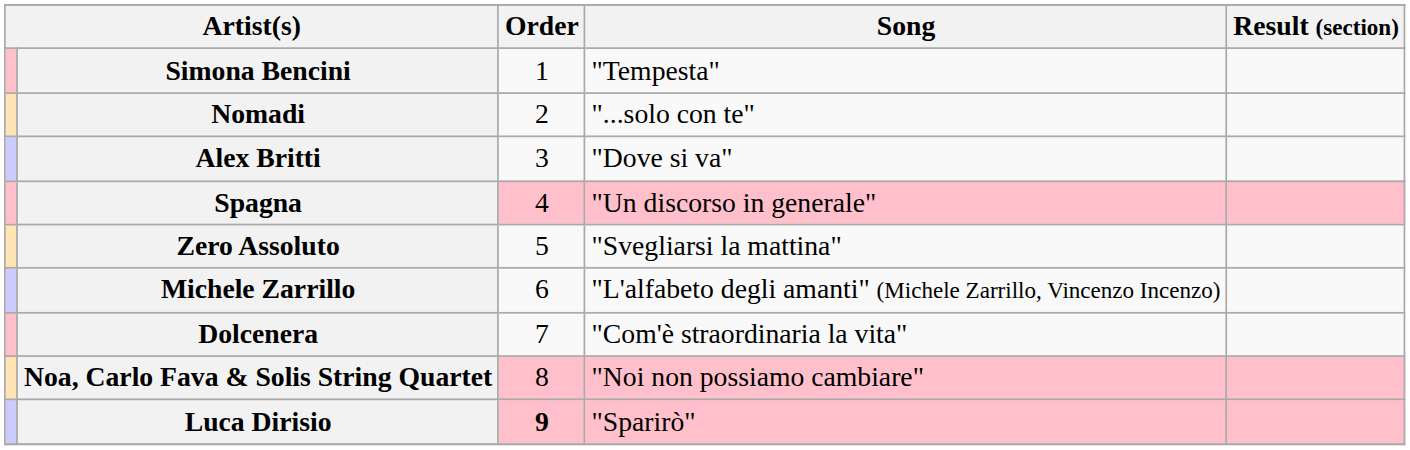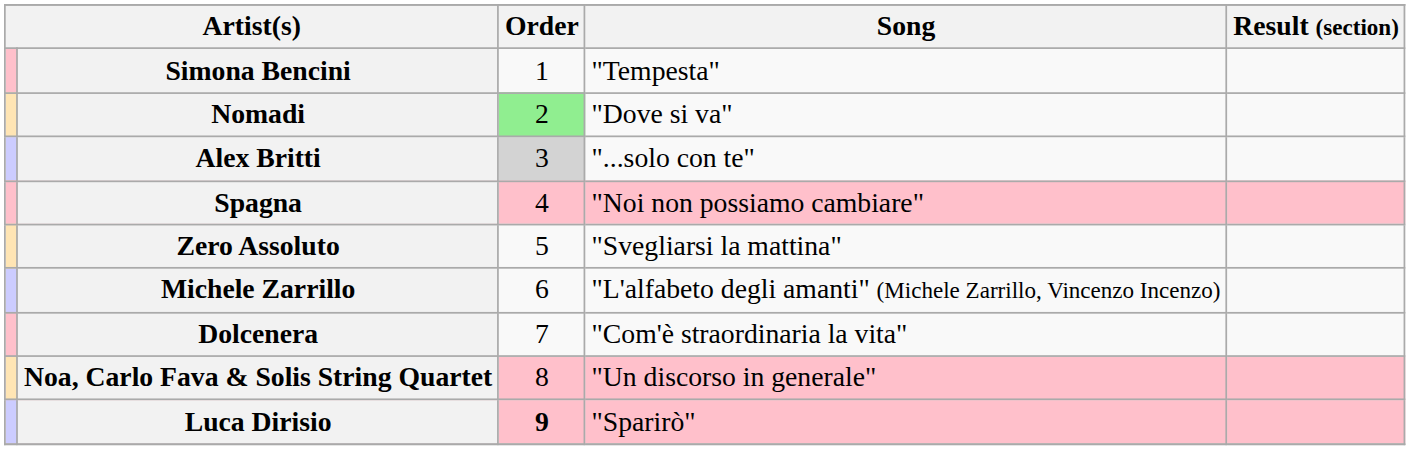Nomadi | Order: no background -> lightgreen background
Nomadi | Song: "...solo con te" -> "Dove si va"
Alex Britti | Order: no background -> lightgrey background
Alex Britti | Song: "Dove si va" -> "...solo con te"
Spagna | Song: "Un discorso in generale" -> "Noi non possiamo cambiare"
Noa, Carlo Fava & Solis String Quartet | Song: "Noi non possiamo cambiare" -> "Un discorso in generale"
